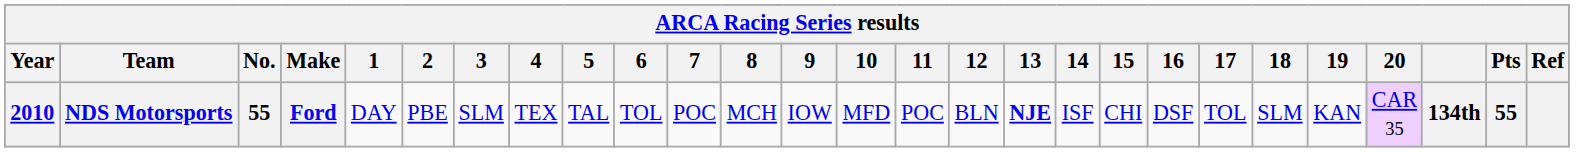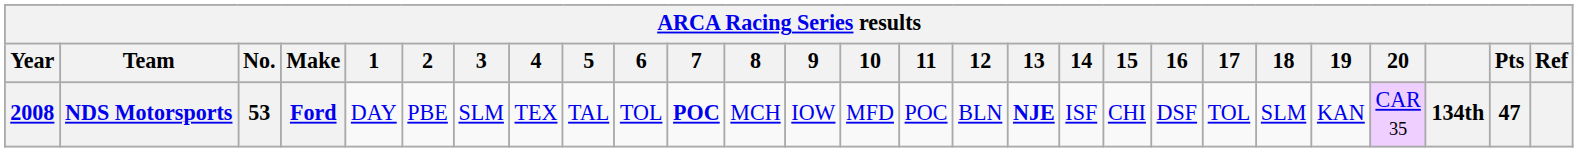NDS Motorsports | Year: 2010 -> 2008
NDS Motorsports | No.: 55 -> 53
NDS Motorsports | 7: normal -> bold
NDS Motorsports | Pts: 55 -> 47
